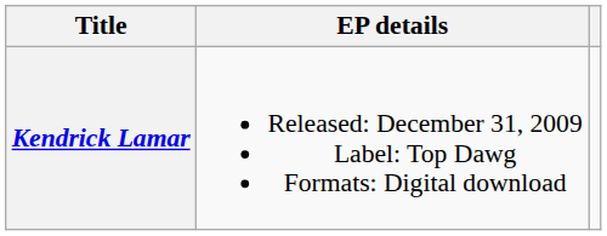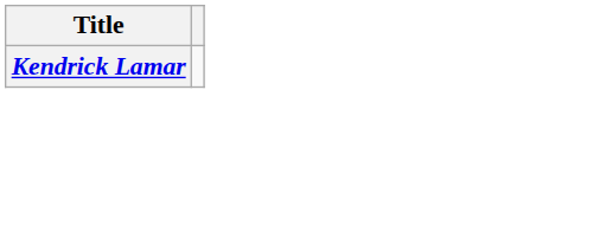- column: EP details | Released: December 31, 2009 Label: Top Dawg Formats: Digital download
